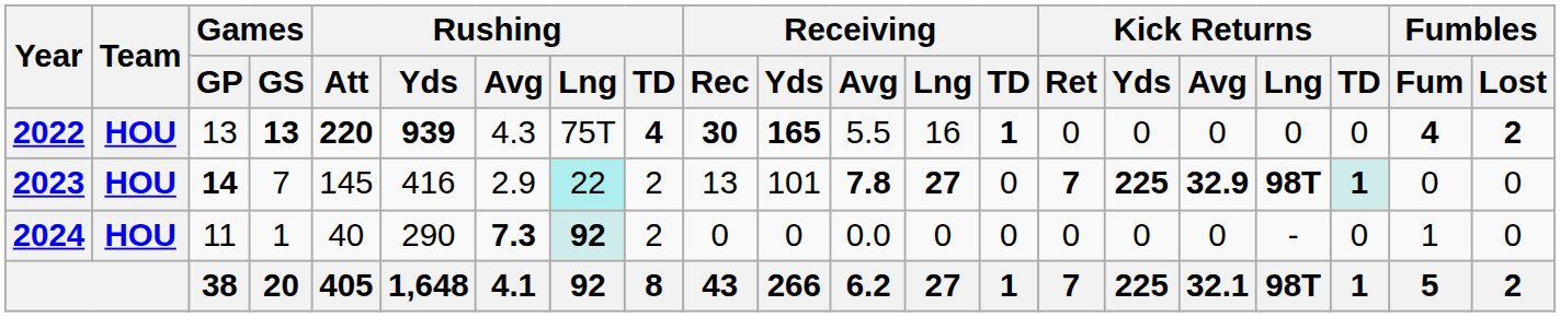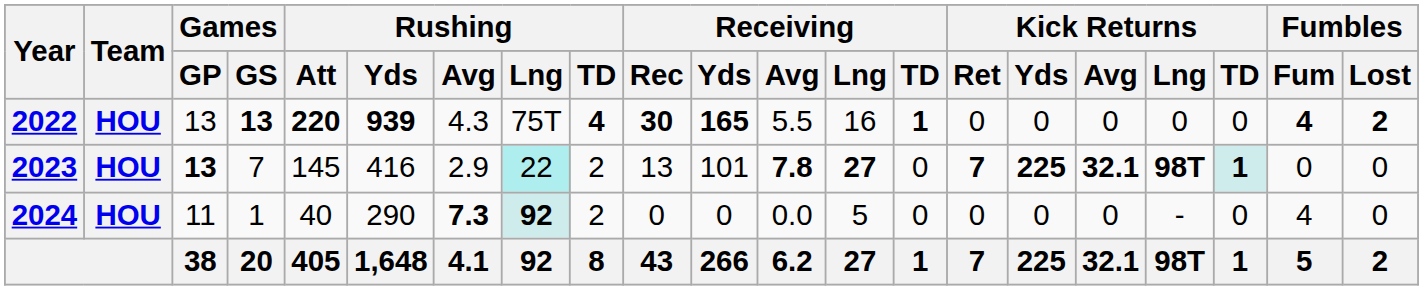2023 | Games / GP: 14 -> 13
2023 | Kick Returns / Avg: 32.9 -> 32.1
2024 | Receiving / Lng: 0 -> 5
2024 | Fumbles / Fum: 1 -> 4
